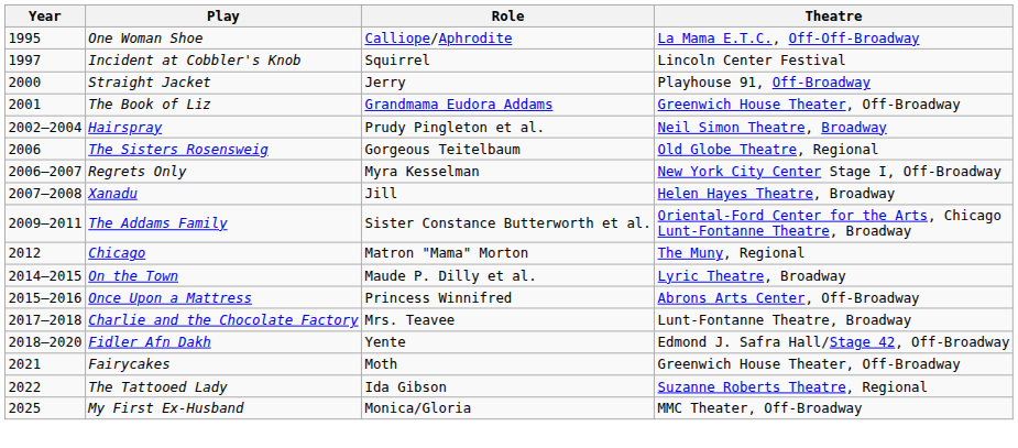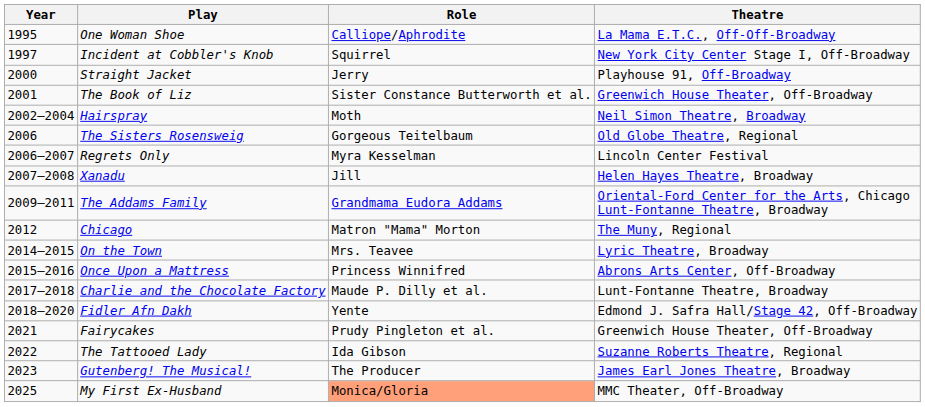Incident at Cobbler's Knob | Theatre: Lincoln Center Festival -> New York City Center Stage I, Off-Broadway
The Book of Liz | Role: Grandmama Eudora Addams -> Sister Constance Butterworth et al.
Hairspray | Role: Prudy Pingleton et al. -> Moth
Regrets Only | Theatre: New York City Center Stage I, Off-Broadway -> Lincoln Center Festival
The Addams Family | Role: Sister Constance Butterworth et al. -> Grandmama Eudora Addams
On the Town | Role: Maude P. Dilly et al. -> Mrs. Teavee
Charlie and the Chocolate Factory | Role: Mrs. Teavee -> Maude P. Dilly et al.
Fairycakes | Role: Moth -> Prudy Pingleton et al.
+ row: 2023 | Gutenberg! The Musical! | The Producer | James Earl Jones Theatre, Broadway
My First Ex-Husband | Role: no background -> lightsalmon background
